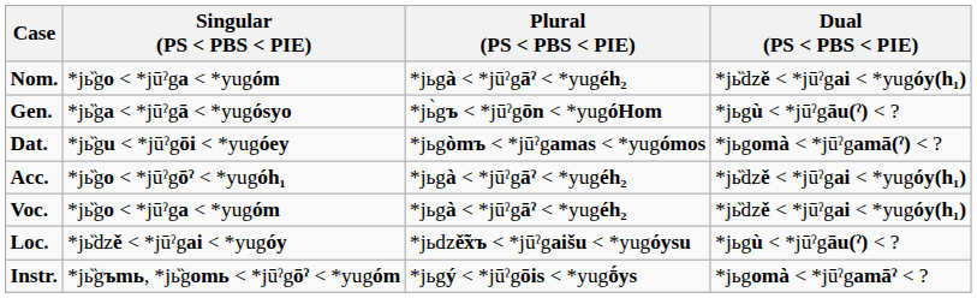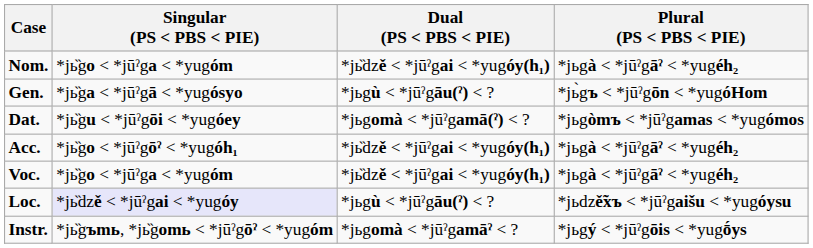columns swapped: Dual (PS < PBS < PIE) <-> Plural (PS < PBS < PIE)
Loc. | Singular (PS < PBS < PIE): no background -> lavender background
